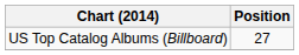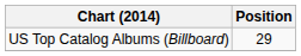US Top Catalog Albums (Billboard) | Position: 27 -> 29
